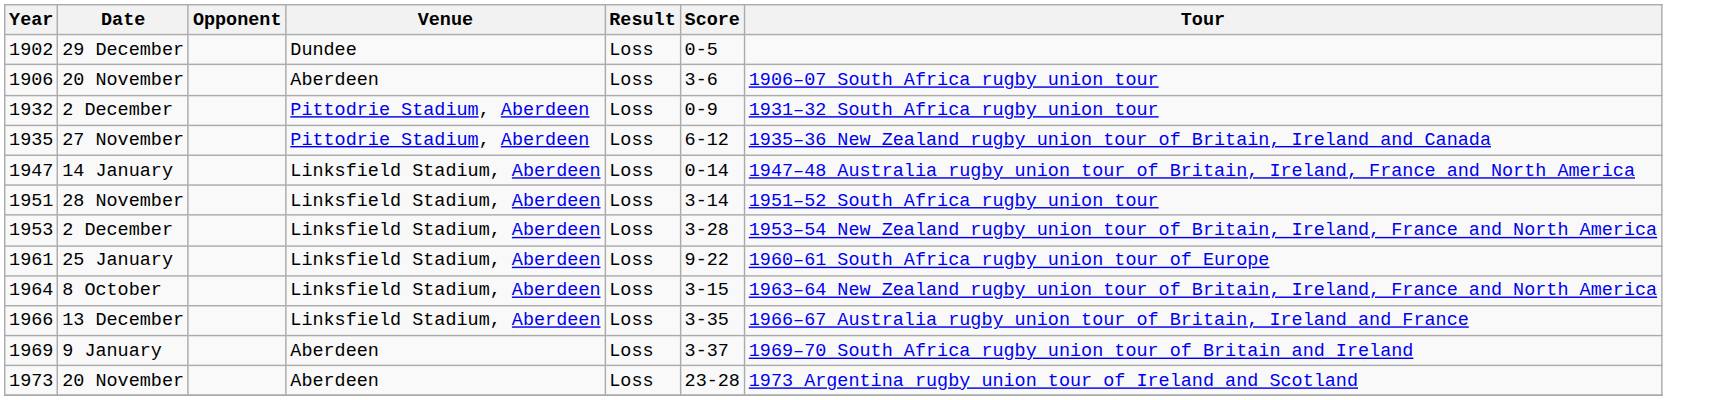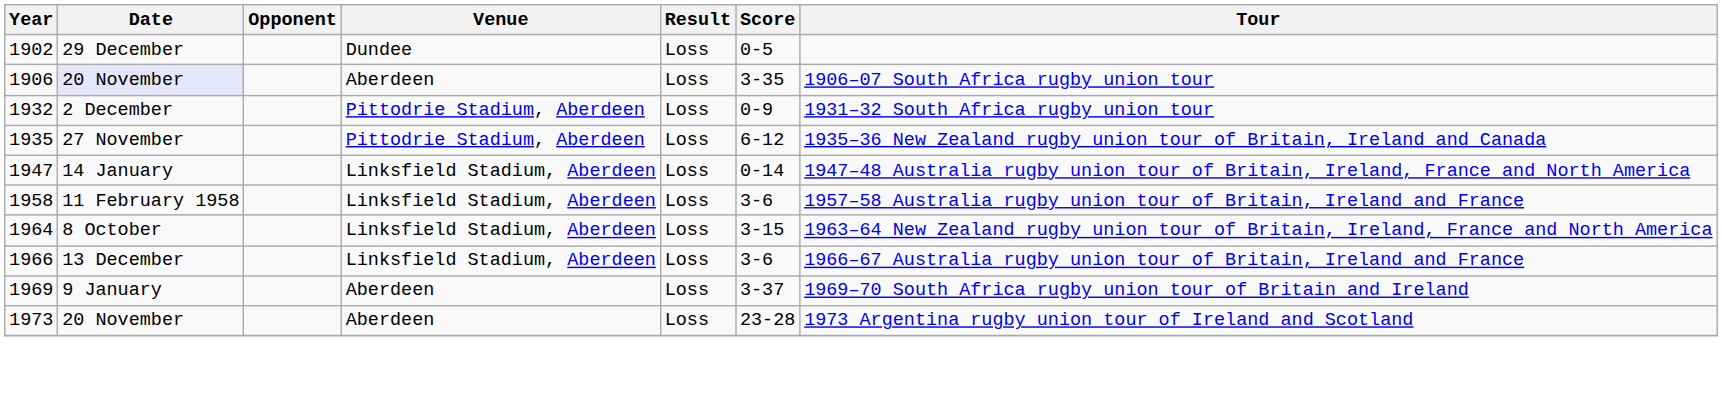1906 | Date: no background -> lavender background
1906 | Score: 3-6 -> 3-35
- row: 1951 | 28 November | Linksfield Stadium, Aberdeen | Loss | 3-14 | 1951–52 South Africa rugby union tour
- row: 1953 | 2 December | Linksfield Stadium, Aberdeen | Loss | 3-28 | 1953–54 New Zealand rugby union tour of Britain, Ireland, France and North America
+ row: 1958 | 11 February 1958 | Linksfield Stadium, Aberdeen | Loss | 3-6 | 1957–58 Australia rugby union tour of Britain, Ireland and France
- row: 1961 | 25 January | Linksfield Stadium, Aberdeen | Loss | 9-22 | 1960–61 South Africa rugby union tour of Europe
1966 | Score: 3-35 -> 3-6
